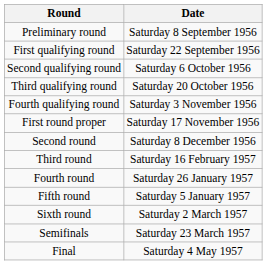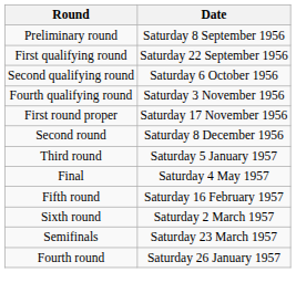- row: Third qualifying round | Saturday 20 October 1956
Third round | Date: Saturday 16 February 1957 -> Saturday 5 January 1957
rows swapped: Fourth round <-> Final
Fifth round | Date: Saturday 5 January 1957 -> Saturday 16 February 1957
